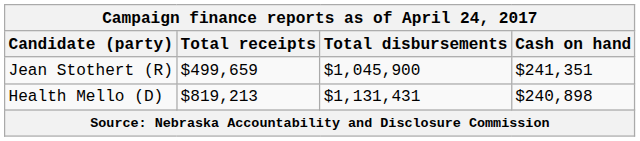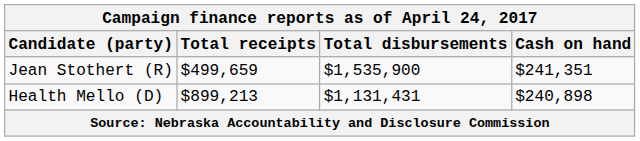Jean Stothert (R) | Total disbursements: $1,045,900 -> $1,535,900
Health Mello (D) | Total receipts: $819,213 -> $899,213
